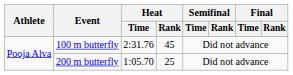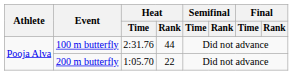100 m butterfly | Heat / Rank: 45 -> 44
200 m butterfly | Heat / Rank: 25 -> 22
